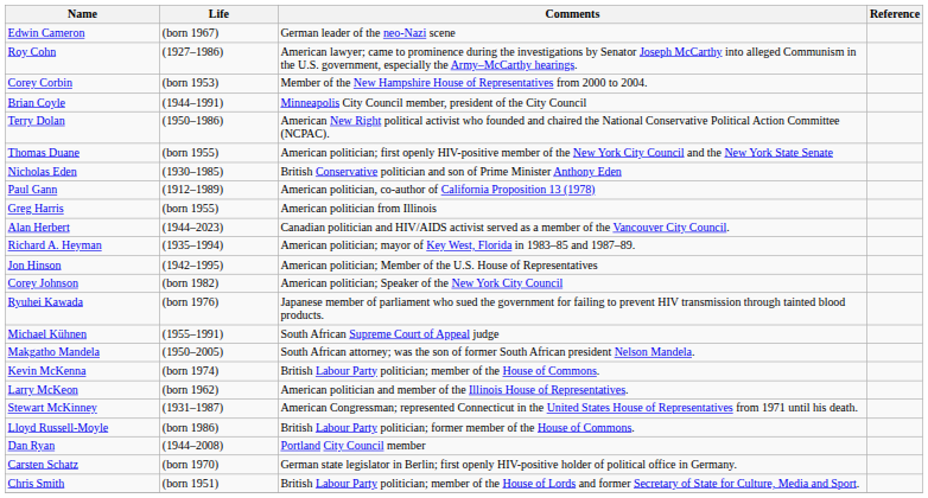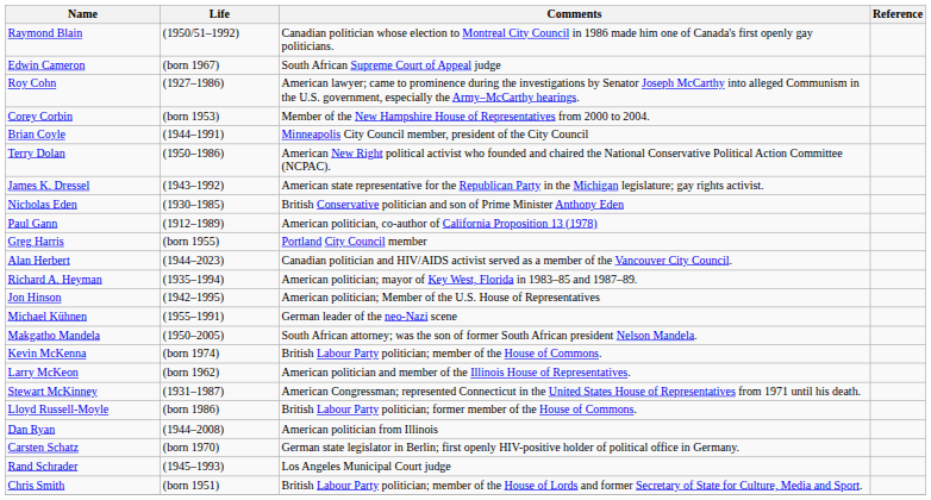+ row: Raymond Blain | (1950/51–1992) | Canadian politician whose election to Montreal City Council in 1986 made him one of Canada's first openly gay politicians.
Edwin Cameron | Comments: German leader of the neo-Nazi scene -> South African Supreme Court of Appeal judge
+ row: James K. Dressel | (1943–1992) | American state representative for the Republican Party in the Michigan legislature; gay rights activist.
- row: Thomas Duane | (born 1955) | American politician; first openly HIV-positive member of the New York City Council and the New York State Senate
Greg Harris | Comments: American politician from Illinois -> Portland City Council member
- row: Corey Johnson | (born 1982) | American politician; Speaker of the New York City Council
- row: Ryuhei Kawada | (born 1976) | Japanese member of parliament who sued the government for failing to prevent HIV transmission through tainted blood products.
Michael Kühnen | Comments: South African Supreme Court of Appeal judge -> German leader of the neo-Nazi scene
Dan Ryan | Comments: Portland City Council member -> American politician from Illinois
+ row: Rand Schrader | (1945–1993) | Los Angeles Municipal Court judge
